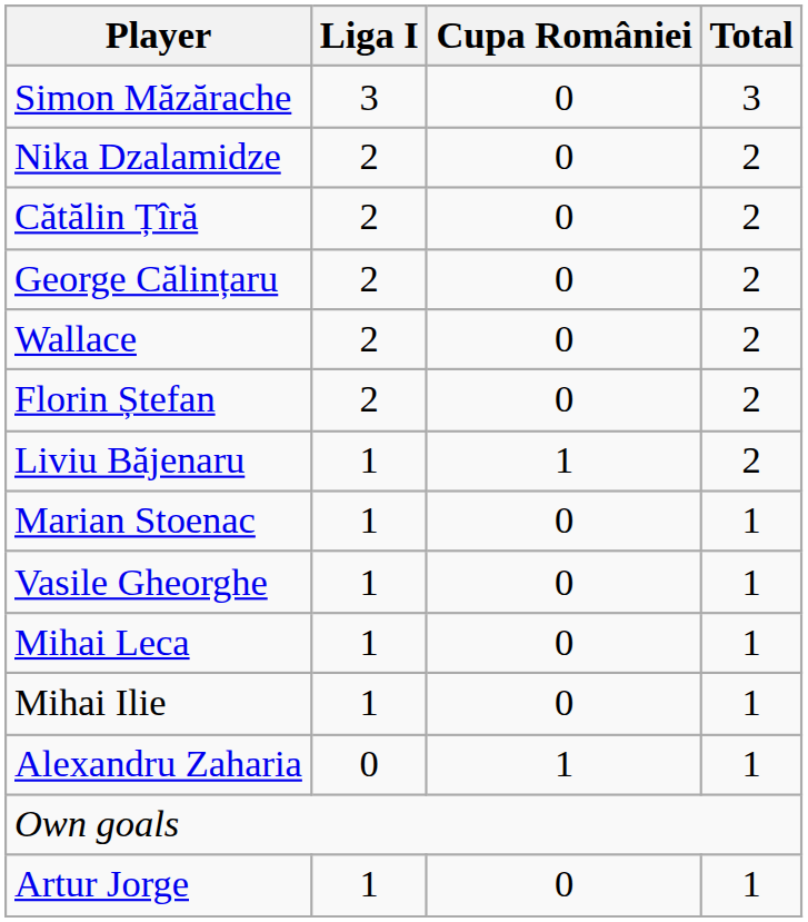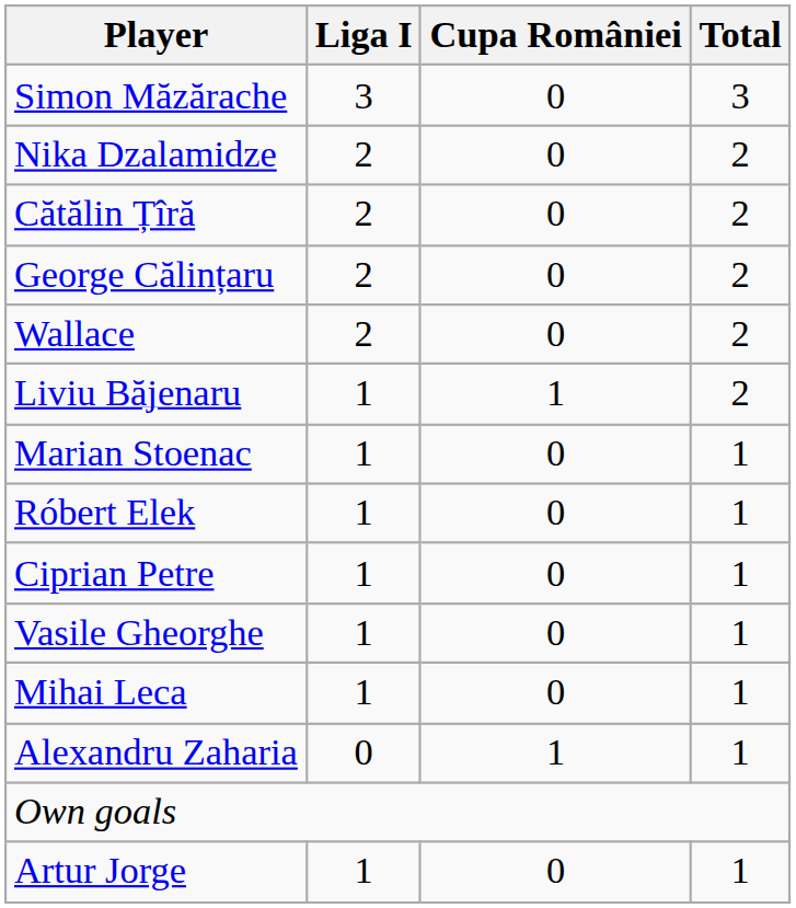- row: Florin Ștefan | 2 | 0 | 2
+ row: Róbert Elek | 1 | 0 | 1
+ row: Ciprian Petre | 1 | 0 | 1
- row: Mihai Ilie | 1 | 0 | 1
